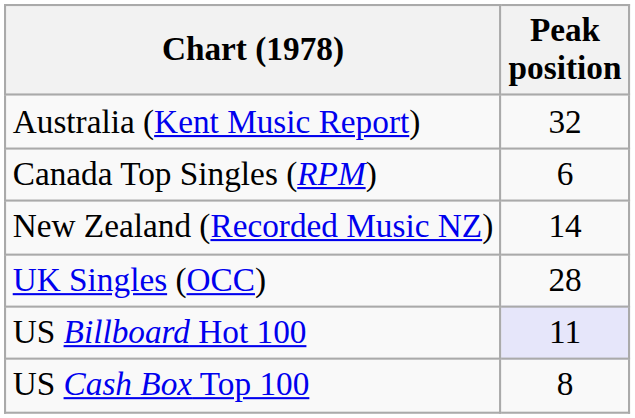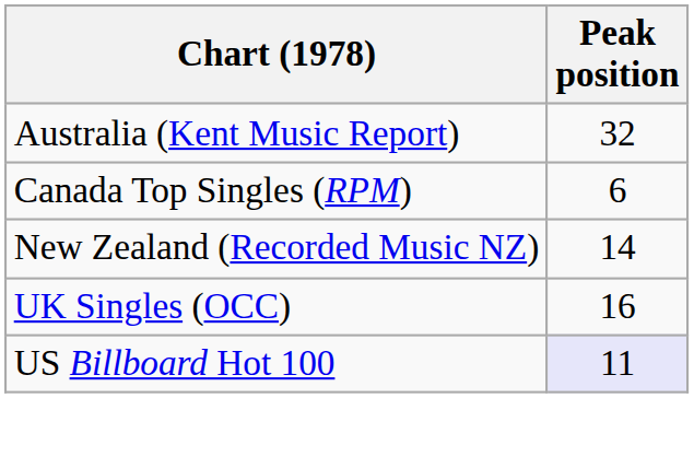UK Singles (OCC) | Peak position: 28 -> 16
- row: US Cash Box Top 100 | 8
